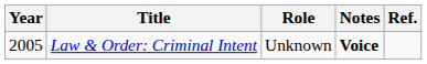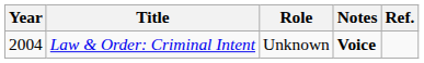Law & Order: Criminal Intent | Year: 2005 -> 2004
